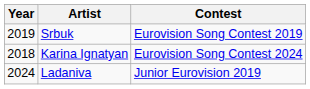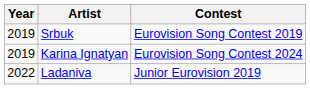Karina Ignatyan | Year: 2018 -> 2019
Ladaniva | Year: 2024 -> 2022
